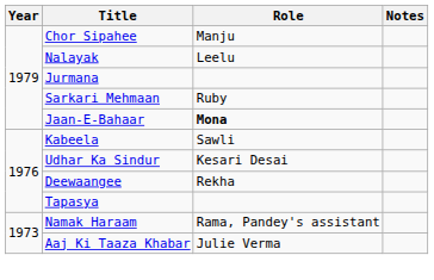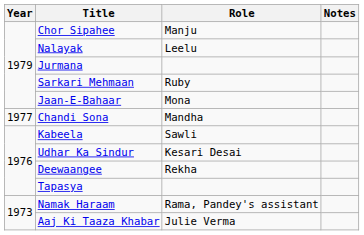Jaan-E-Bahaar | Role: bold -> normal
+ row: 1977 | Chandi Sona | Mandha
